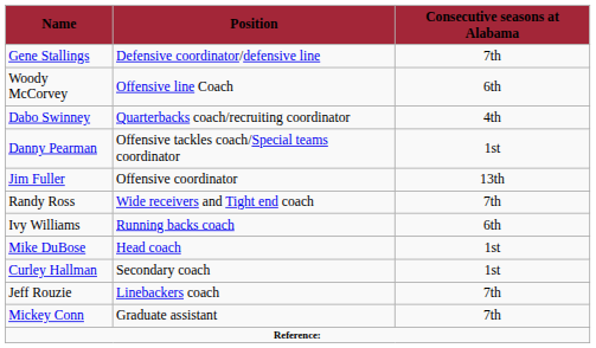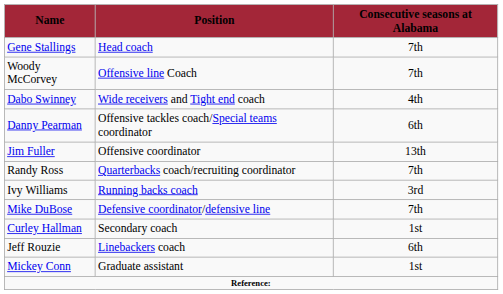Gene Stallings | Position: Defensive coordinator/defensive line -> Head coach
Woody McCorvey | Consecutive seasons at Alabama: 6th -> 7th
Dabo Swinney | Position: Quarterbacks coach/recruiting coordinator -> Wide receivers and Tight end coach
Danny Pearman | Consecutive seasons at Alabama: 1st -> 6th
Randy Ross | Position: Wide receivers and Tight end coach -> Quarterbacks coach/recruiting coordinator
Ivy Williams | Consecutive seasons at Alabama: 6th -> 3rd
Mike DuBose | Position: Head coach -> Defensive coordinator/defensive line
Mike DuBose | Consecutive seasons at Alabama: 1st -> 7th
Jeff Rouzie | Consecutive seasons at Alabama: 7th -> 6th
Mickey Conn | Consecutive seasons at Alabama: 7th -> 1st
